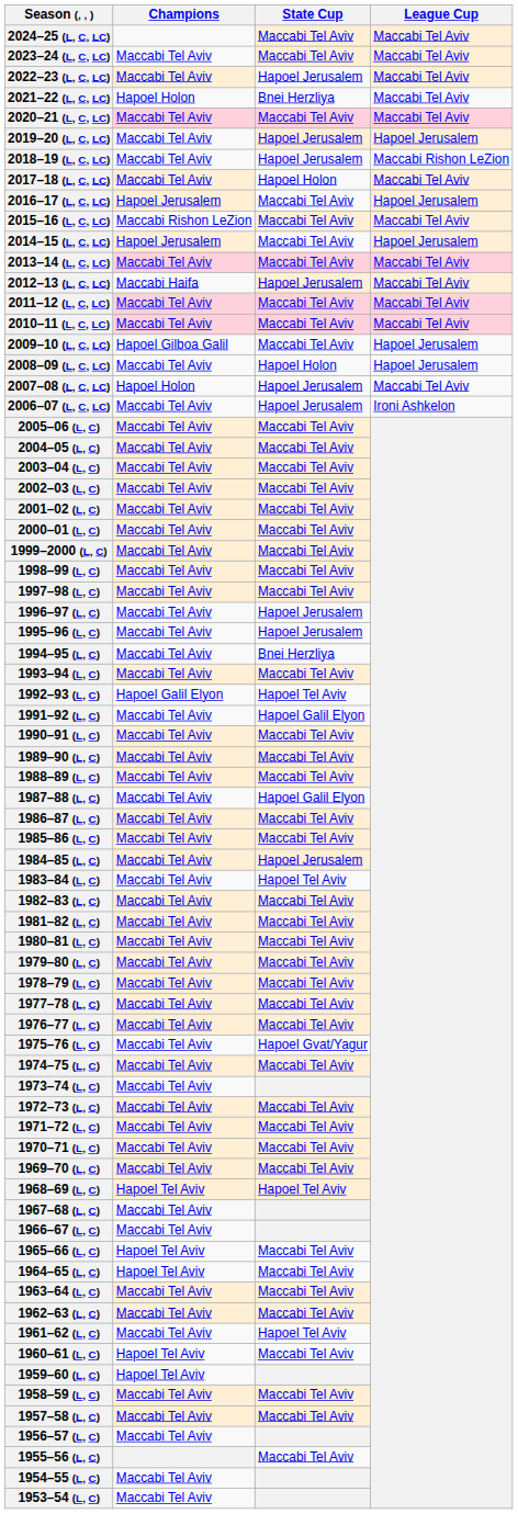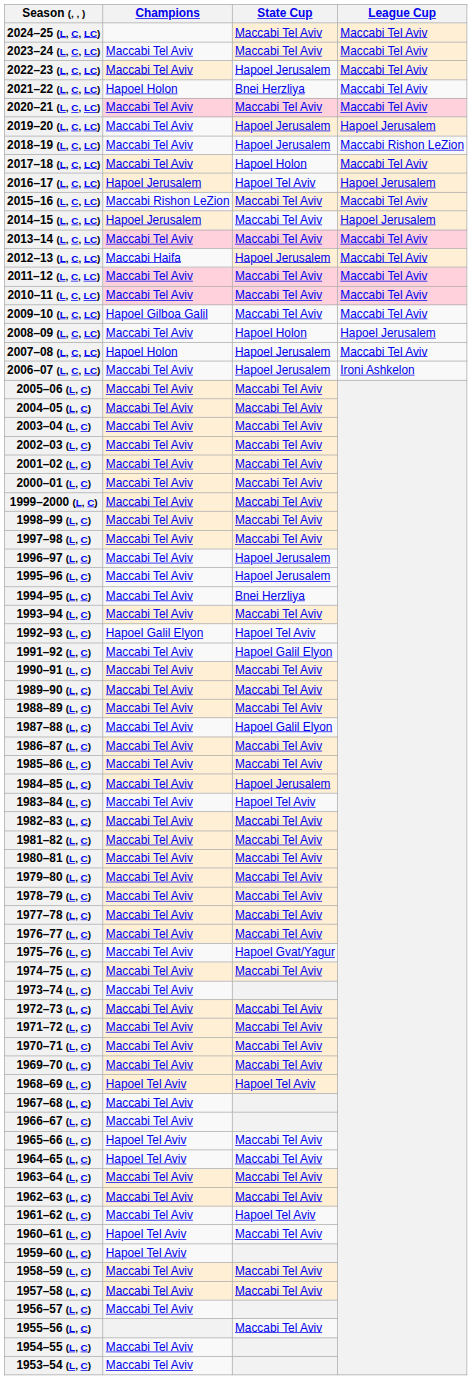2016–17 (L, C, LC) | State Cup: Maccabi Tel Aviv -> Hapoel Tel Aviv
2009–10 (L, C, LC) | League Cup: Hapoel Jerusalem -> Maccabi Tel Aviv
